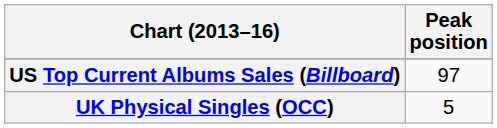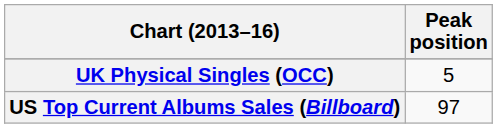rows swapped: UK Physical Singles (OCC) <-> US Top Current Albums Sales (Billboard)
